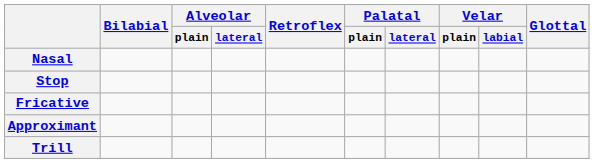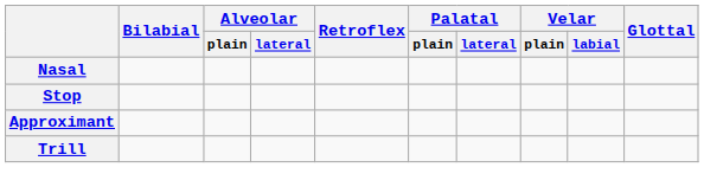- row: Fricative
